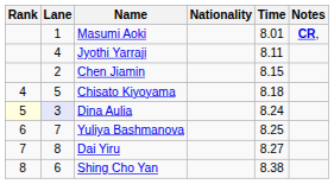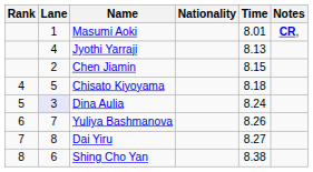Jyothi Yarraji | Time: 8.11 -> 8.13
Dina Aulia | Rank: lightyellow background -> no background
Yuliya Bashmanova | Time: 8.25 -> 8.26
